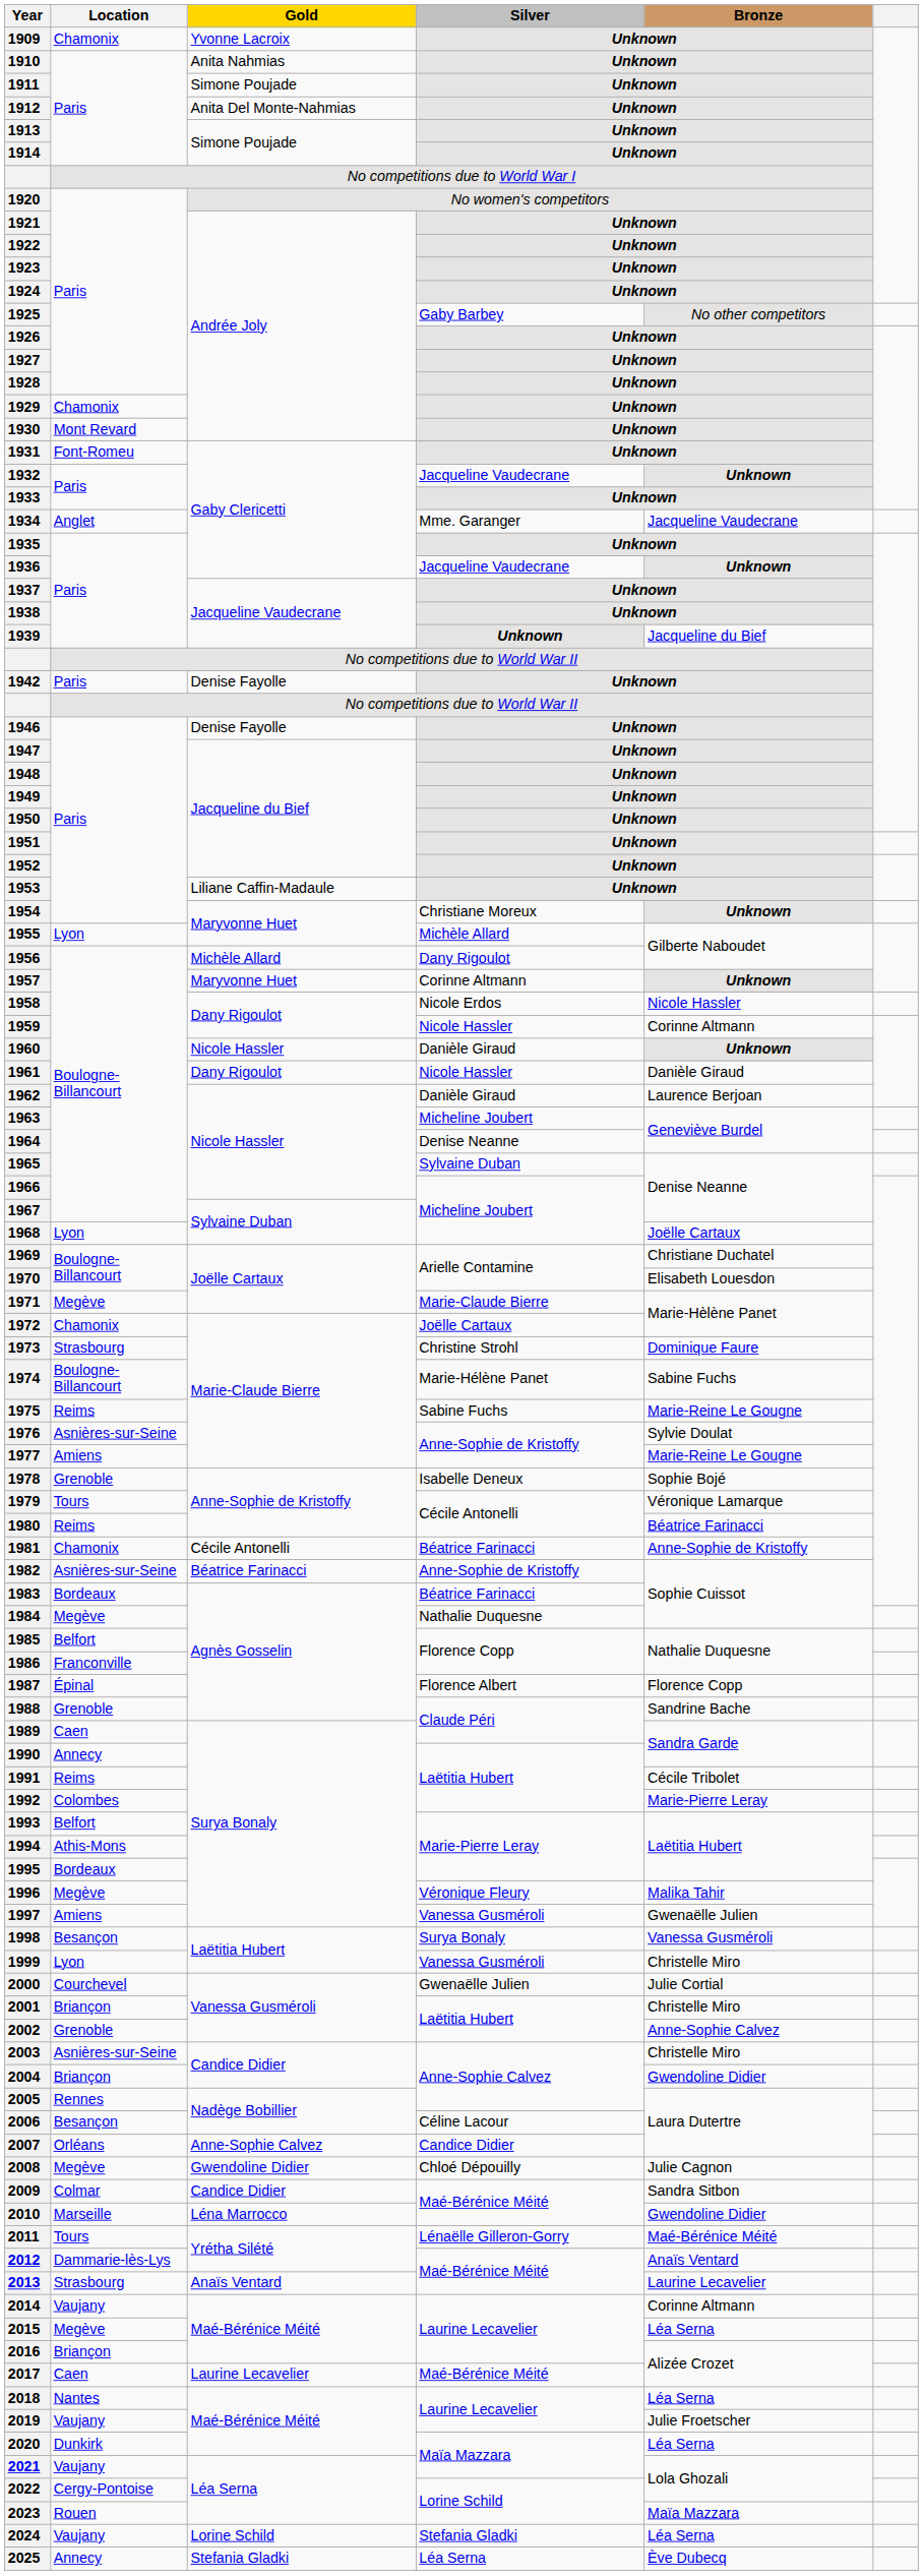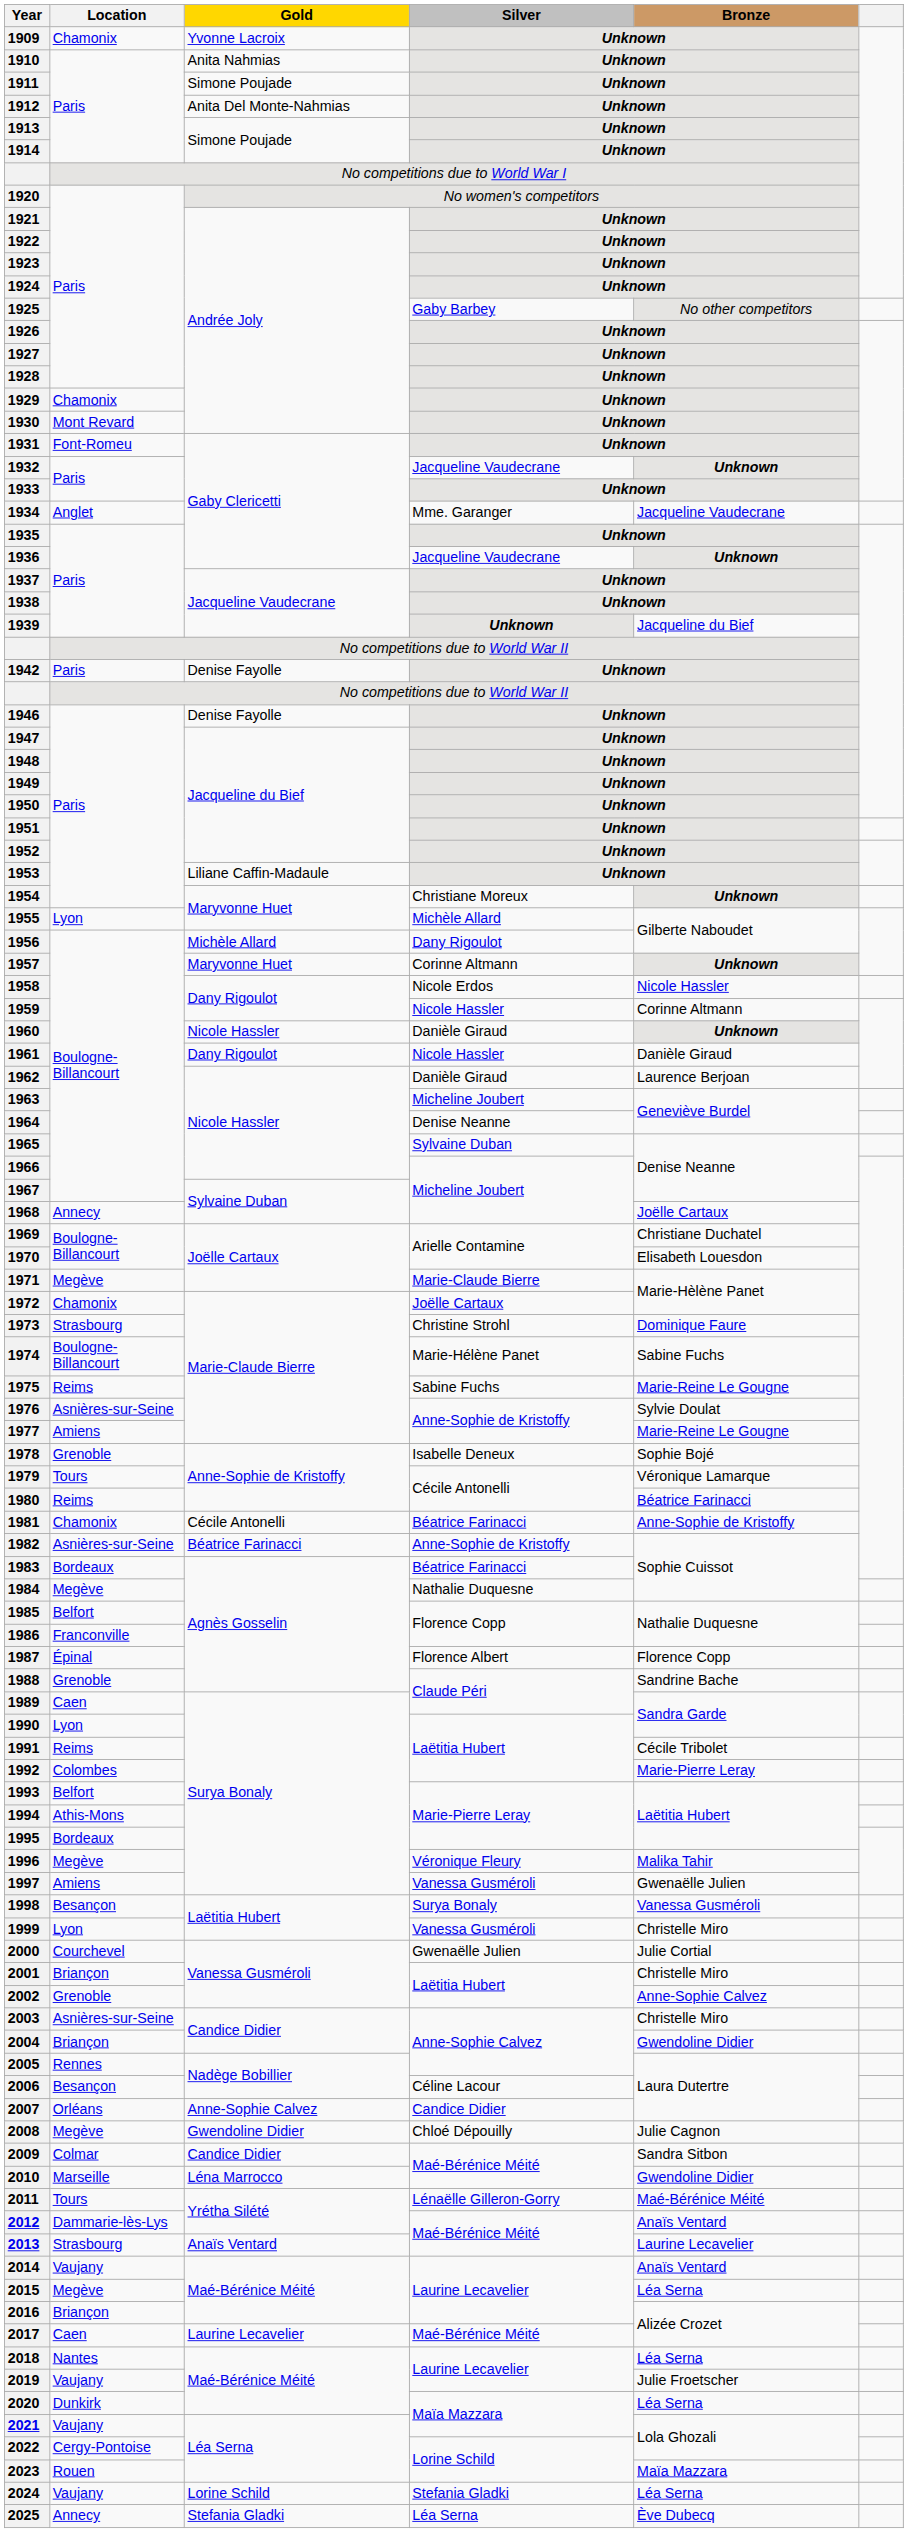1968 | Location: Lyon -> Annecy
1990 | Location: Annecy -> Lyon
2014 | Bronze: Corinne Altmann -> Anaïs Ventard
